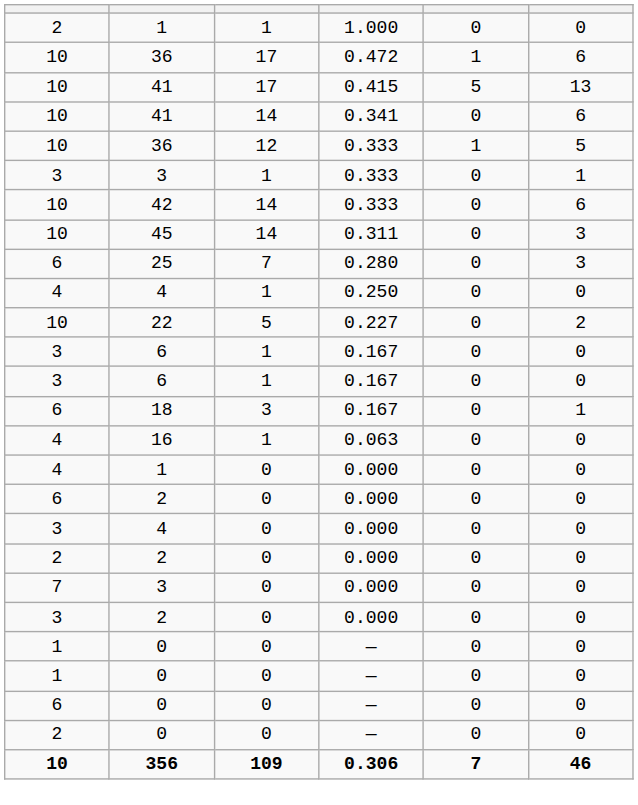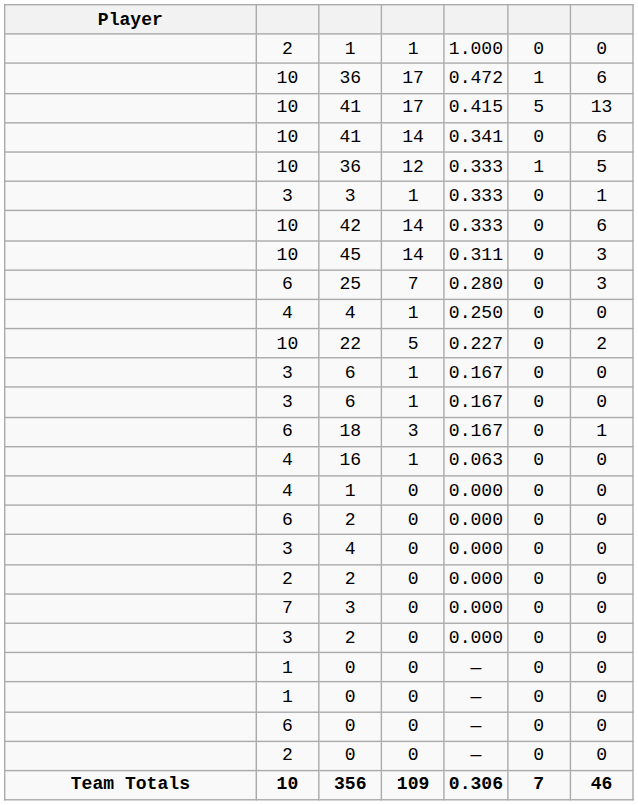+ column: Player | Team Totals
